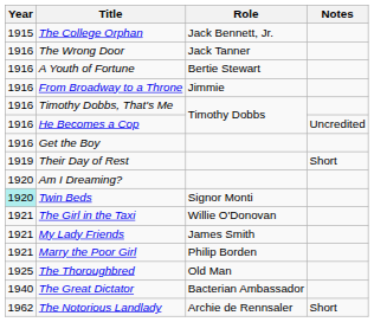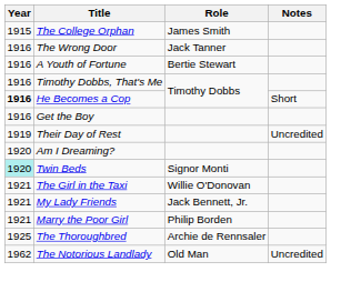The College Orphan | Role: Jack Bennett, Jr. -> James Smith
- row: 1916 | From Broadway to a Throne | Jimmie
He Becomes a Cop | Year: normal -> bold
He Becomes a Cop | Notes: Uncredited -> Short
Their Day of Rest | Notes: Short -> Uncredited
My Lady Friends | Role: James Smith -> Jack Bennett, Jr.
The Thoroughbred | Role: Old Man -> Archie de Rennsaler
- row: 1940 | The Great Dictator | Bacterian Ambassador
The Notorious Landlady | Role: Archie de Rennsaler -> Old Man
The Notorious Landlady | Notes: Short -> Uncredited
